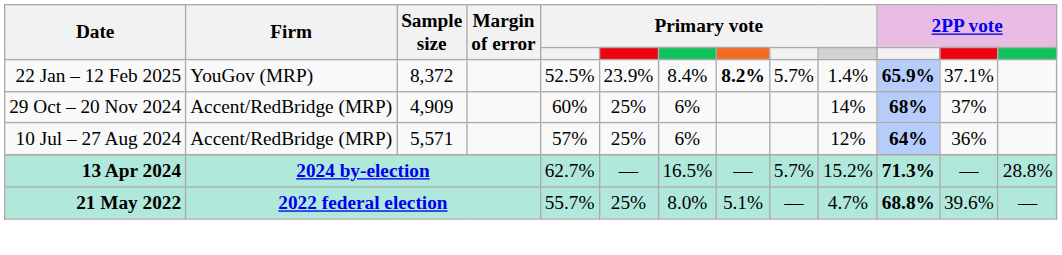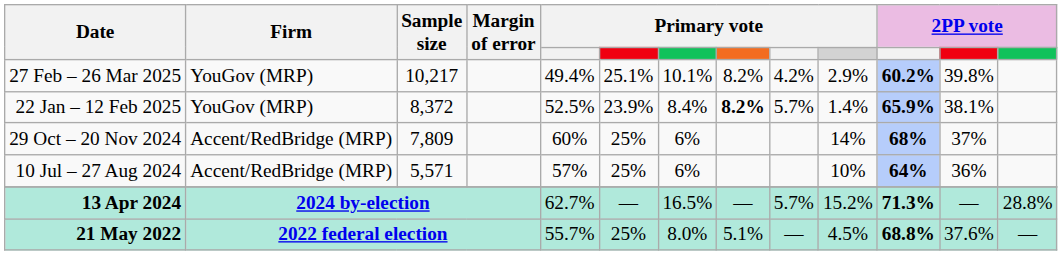+ row: 27 Feb – 26 Mar 2025 | YouGov (MRP) | 10,217 | 49.4% | 25.1% | 10.1% | 8.2% | 4.2% | 2.9% | 60.2% | 39.8%
22 Jan – 12 Feb 2025 | column 12: 37.1% -> 38.1%
29 Oct – 20 Nov 2024 | Sample size: 4,909 -> 7,809
10 Jul – 27 Aug 2024 | column 10: 12% -> 10%
21 May 2022 | column 10: 4.7% -> 4.5%
21 May 2022 | column 12: 39.6% -> 37.6%
